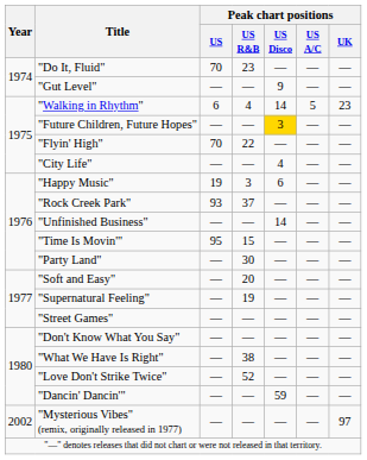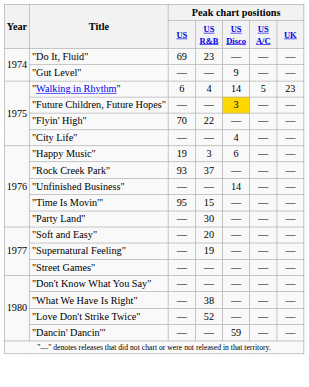"Do It, Fluid" | Peak chart positions / US: 70 -> 69
- row: 2002 | "Mysterious Vibes" (remix, originally released in 1977) | ― | — | ― | ― | 97
